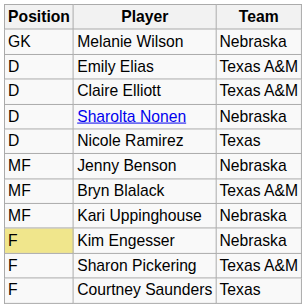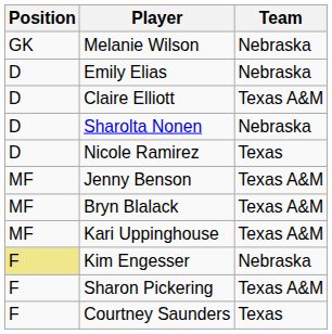Emily Elias | Team: Texas A&M -> Nebraska
Jenny Benson | Team: Nebraska -> Texas A&M
Kari Uppinghouse | Team: Nebraska -> Texas A&M
